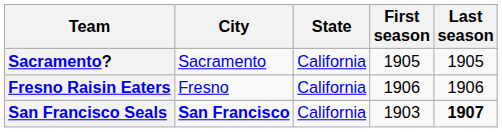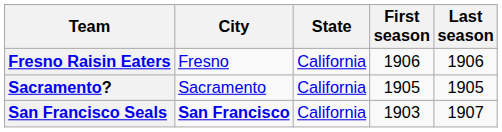rows swapped: Fresno Raisin Eaters <-> Sacramento?
San Francisco Seals | Last season: bold -> normal
